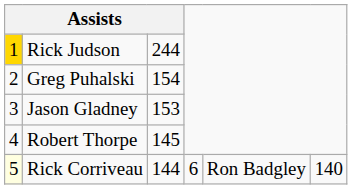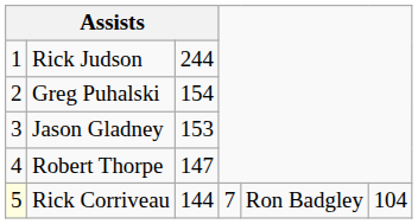Rick Judson | column 1: gold background -> no background
Robert Thorpe | column 3: 145 -> 147
Rick Corriveau | column 4: 6 -> 7
Rick Corriveau | column 6: 140 -> 104
